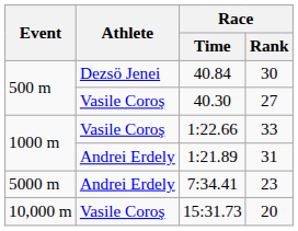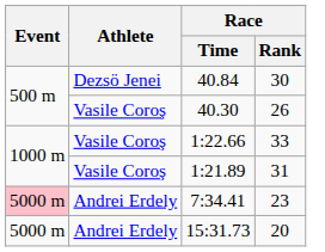40.30 | Race / Rank: 27 -> 26
1:21.89 | Athlete: Andrei Erdely -> Vasile Coroş
7:34.41 | Event: no background -> pink background
15:31.73 | Event: 10,000 m -> 5000 m
15:31.73 | Athlete: Vasile Coroş -> Andrei Erdely
